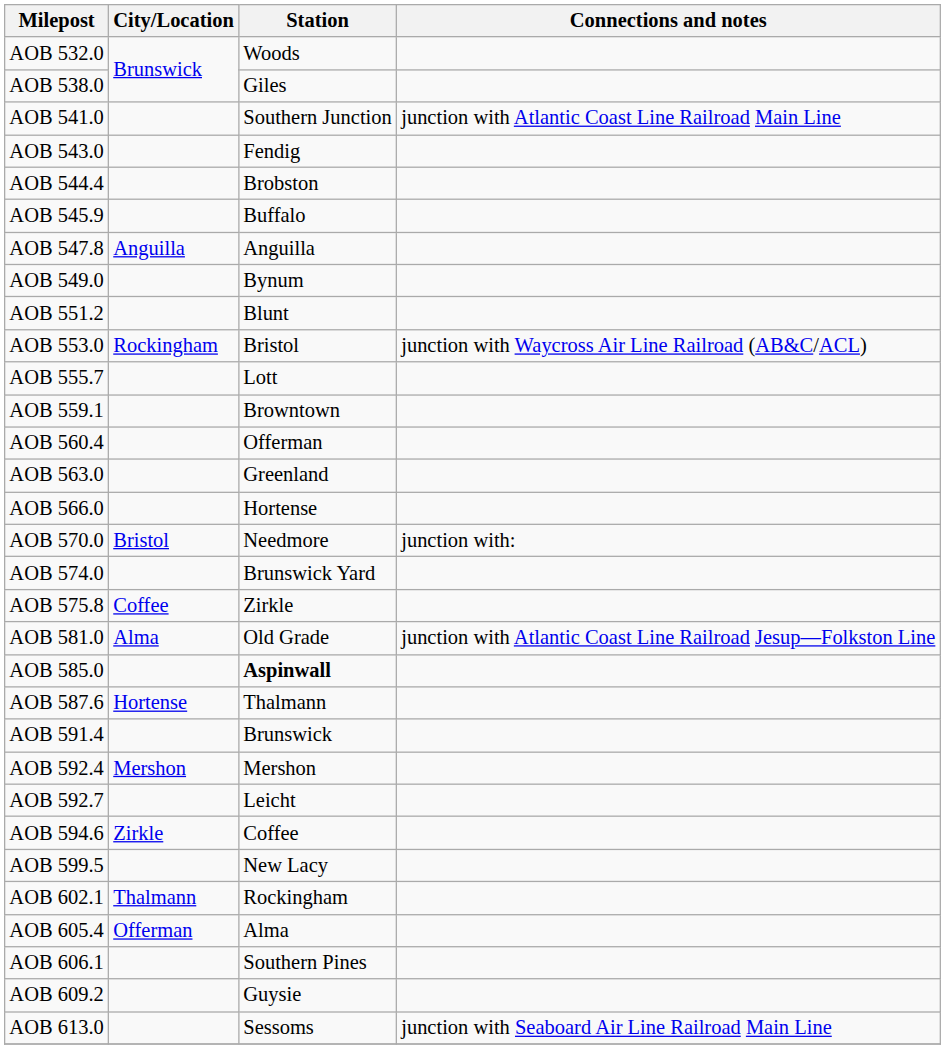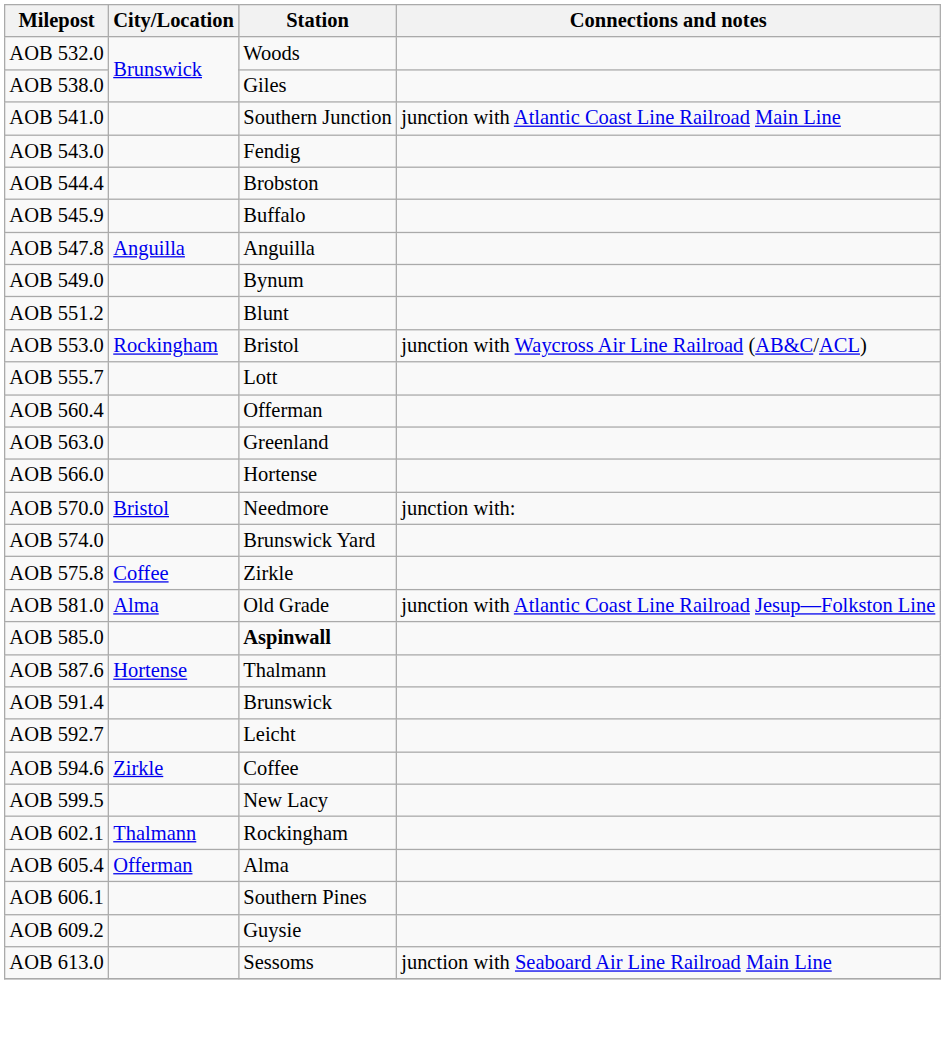- row: AOB 559.1 | Browntown
- row: AOB 592.4 | Mershon | Mershon
